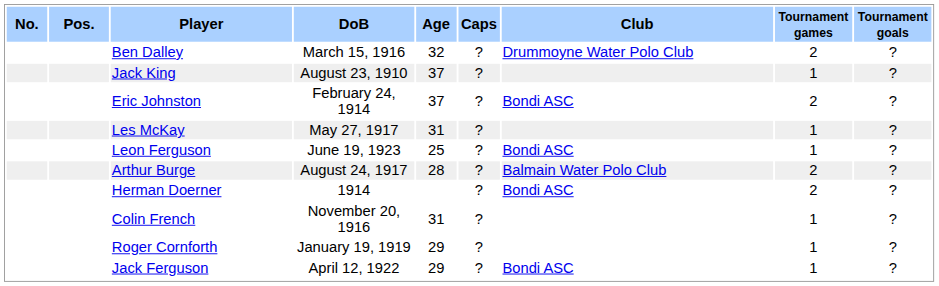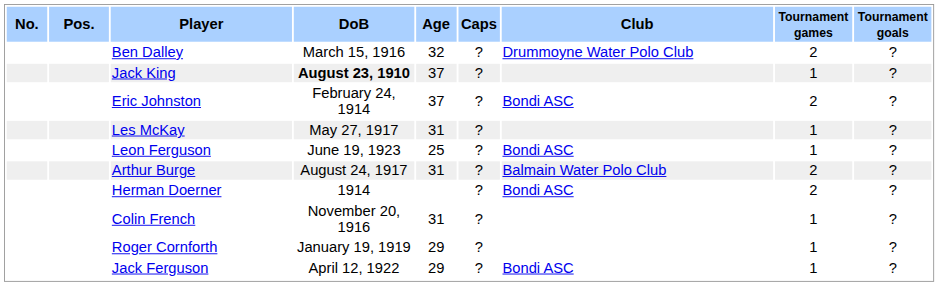Jack King | DoB: normal -> bold
Arthur Burge | Age: 28 -> 31
